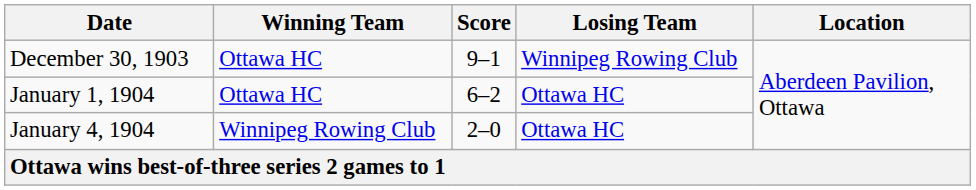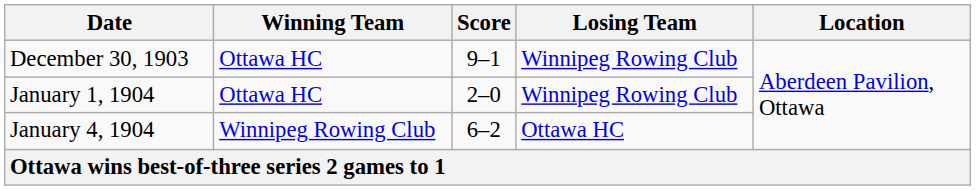January 1, 1904 | Score: 6–2 -> 2–0
January 1, 1904 | Losing Team: Ottawa HC -> Winnipeg Rowing Club
January 4, 1904 | Score: 2–0 -> 6–2
